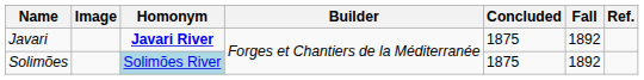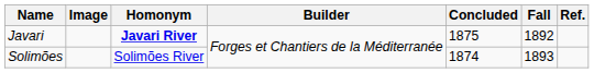Solimões | Homonym: lightblue background -> no background
Solimões | Concluded: 1875 -> 1874
Solimões | Fall: 1892 -> 1893
